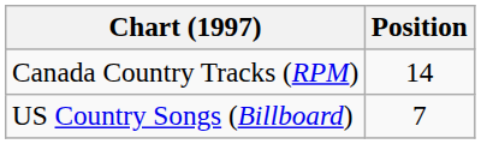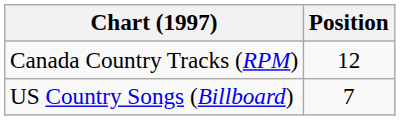Canada Country Tracks (RPM) | Position: 14 -> 12
